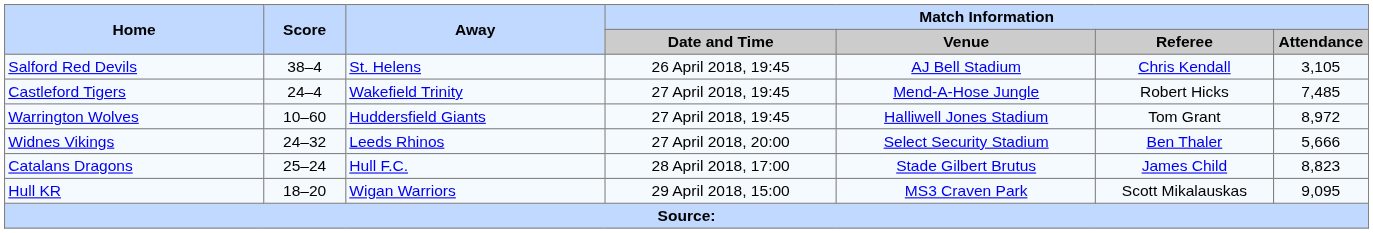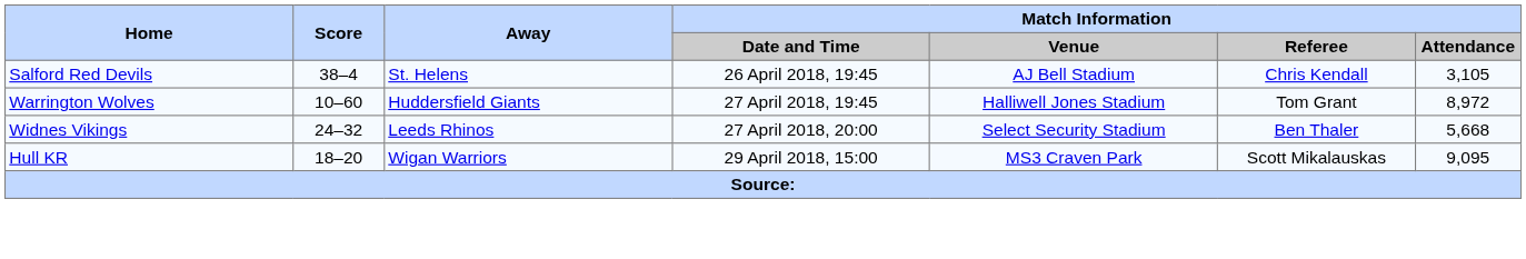- row: Castleford Tigers | 24–4 | Wakefield Trinity | 27 April 2018, 19:45 | Mend-A-Hose Jungle | Robert Hicks | 7,485
Widnes Vikings | Match Information / Attendance: 5,666 -> 5,668
- row: Catalans Dragons | 25–24 | Hull F.C. | 28 April 2018, 17:00 | Stade Gilbert Brutus | James Child | 8,823
